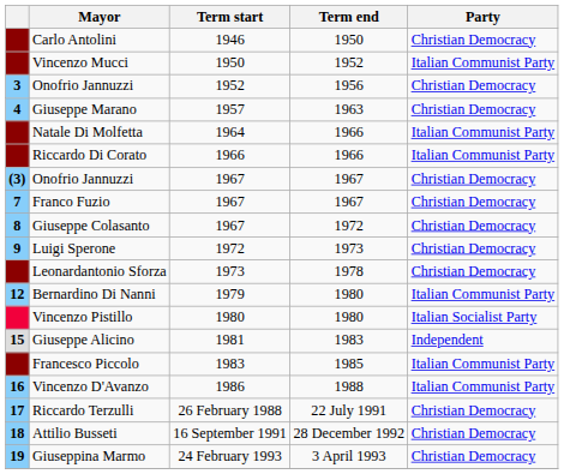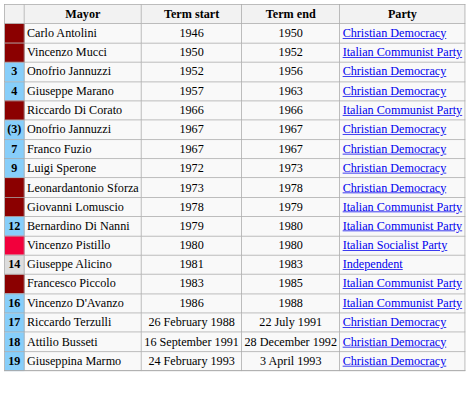- row: Natale Di Molfetta | 1964 | 1966 | Italian Communist Party
- row: 8 | Giuseppe Colasanto | 1967 | 1972 | Christian Democracy
+ row: Giovanni Lomuscio | 1978 | 1979 | Italian Communist Party
Giuseppe Alicino | column 1: 15 -> 14
